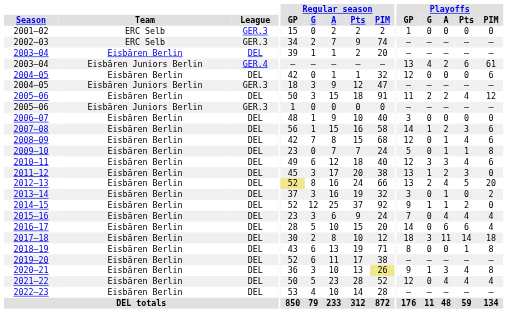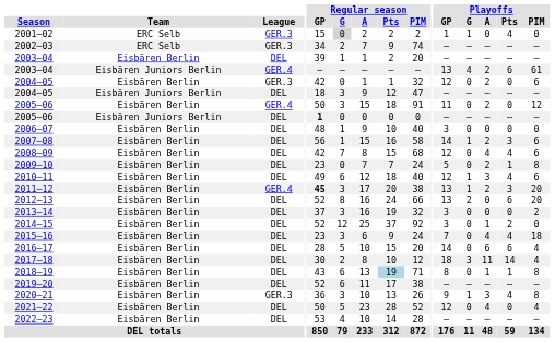2001–02 | Regular season / G: no background -> lightgrey background
2001–02 | Playoffs / G: 0 -> 1
2001–02 | Playoffs / Pts: 0 -> 4
2004–05 / Eisbären Berlin | League: DEL -> GER.3
2004–05 / Eisbären Berlin | Playoffs / A: 0 -> 2
2004–05 / Eisbären Juniors Berlin | League: GER.3 -> DEL
2005–06 / Eisbären Berlin | League: DEL -> GER.4
2005–06 / Eisbären Berlin | Playoffs / G: 2 -> 0
2005–06 / Eisbären Berlin | Playoffs / Pts: 4 -> 0
2005–06 / Eisbären Juniors Berlin | League: GER.3 -> DEL
2005–06 / Eisbären Juniors Berlin | Regular season / GP: normal -> bold
2008–09 | Playoffs / A: 1 -> 4
2009–10 | Playoffs / A: 1 -> 2
2010–11 | Playoffs / G: 3 -> 1
2011–12 | League: DEL -> GER.4
2011–12 | Regular season / GP: normal -> bold
2011–12 | Playoffs / PIM: 0 -> 20
2012–13 | Regular season / GP: khaki background -> no background
2012–13 | Playoffs / A: 4 -> 0
2012–13 | Playoffs / Pts: 5 -> 6
2013–14 | Playoffs / A: 1 -> 0
2014–15 | Playoffs / GP: 9 -> 3
2014–15 | Playoffs / G: 1 -> 0
2015–16 | Playoffs / PIM: 4 -> 18
2017–18 | Playoffs / PIM: 18 -> 4
2018–19 | Regular season / Pts: no background -> lightblue background
2018–19 | Playoffs / A: 0 -> 1
2020–21 | League: DEL -> GER.3
2020–21 | Regular season / PIM: khaki background -> no background
2021–22 | Playoffs / Pts: 4 -> 0
